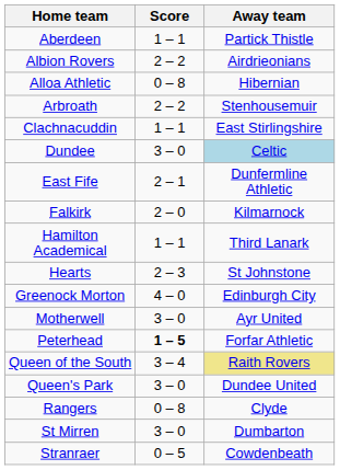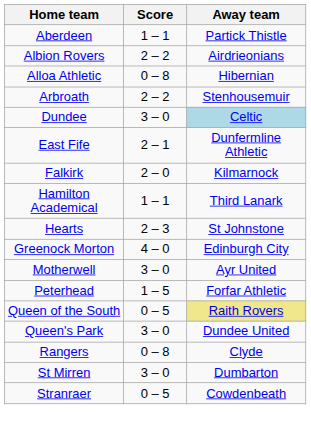- row: Clachnacuddin | 1 – 1 | East Stirlingshire
Peterhead | Score: bold -> normal
Queen of the South | Score: 3 – 4 -> 0 – 5
